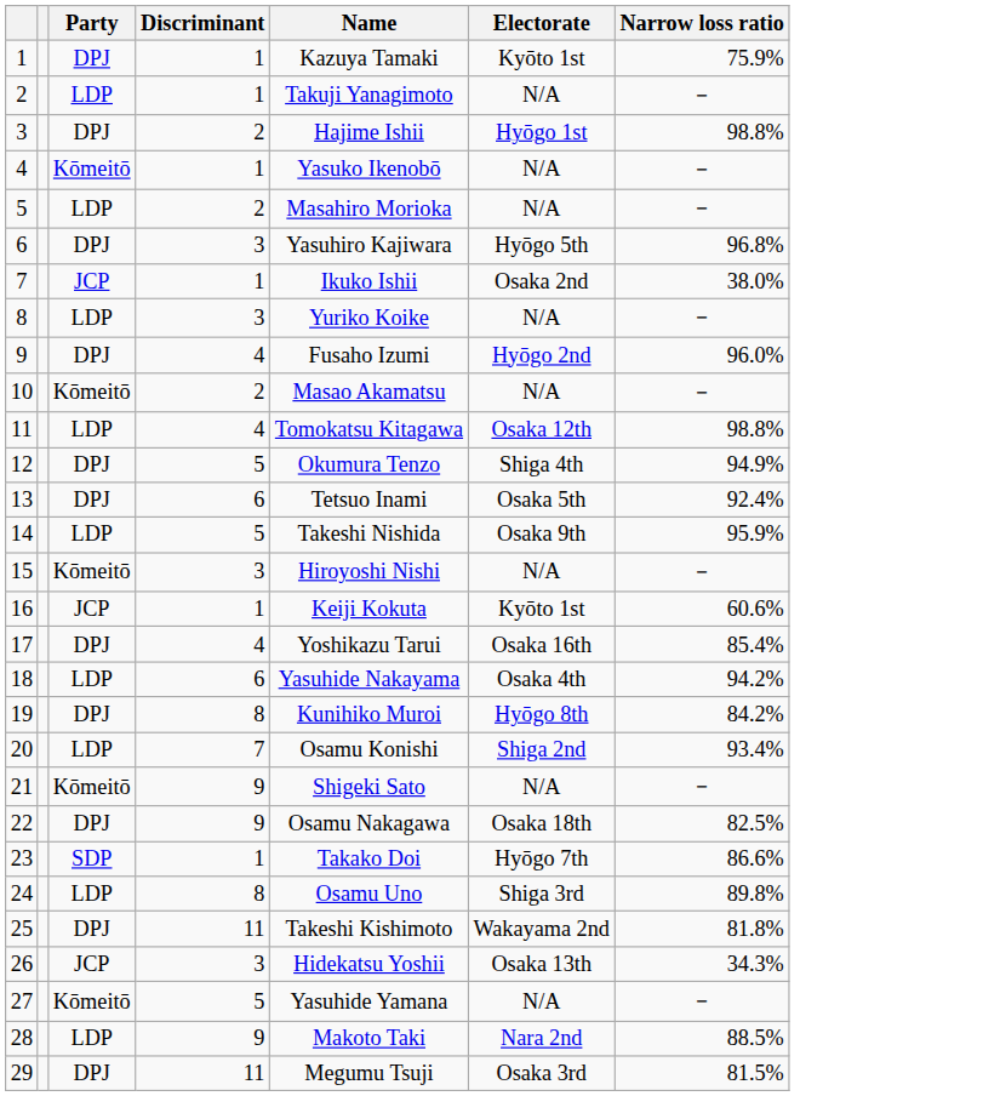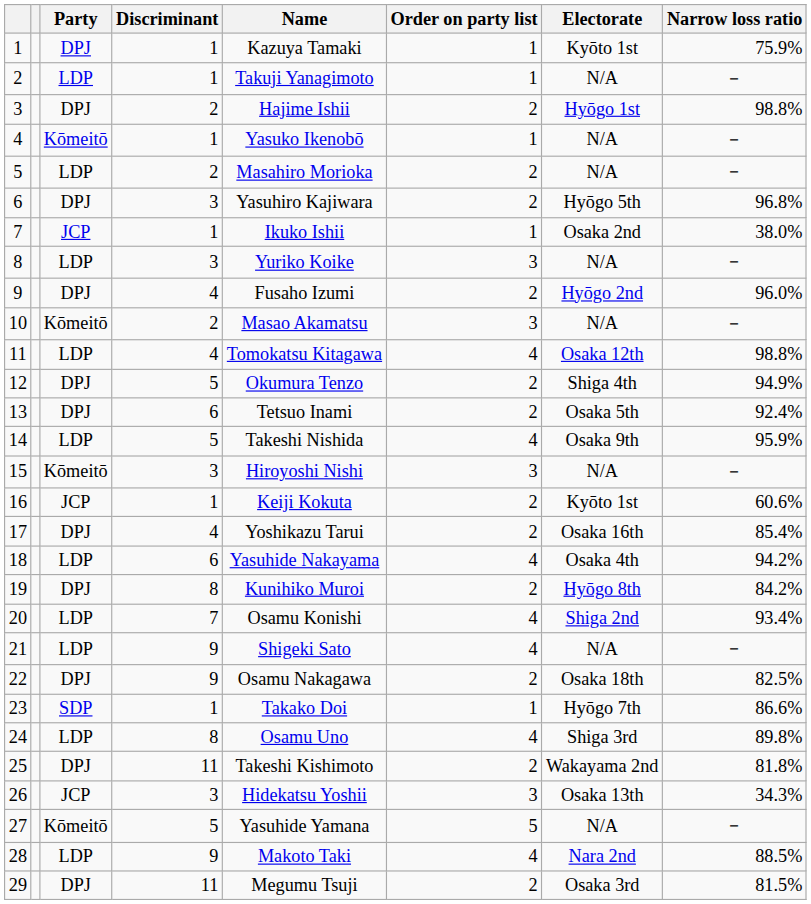+ column: Order on party list | 1 | 1 | 2 | 1 | 2 | 2 | 1 | 3 | 2 | 3 | 4 | 2 | 2 | 4 | 3 | 2 | 2 | 4 | 2 | 4 | 4 | 2 | 1 | 4 | 2 | 3 | 5 | 4 | 2
21 | Party: Kōmeitō -> LDP
